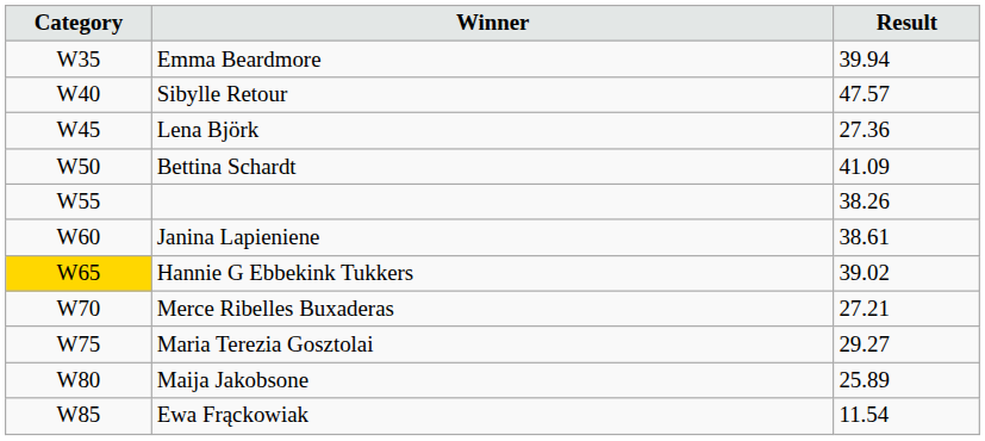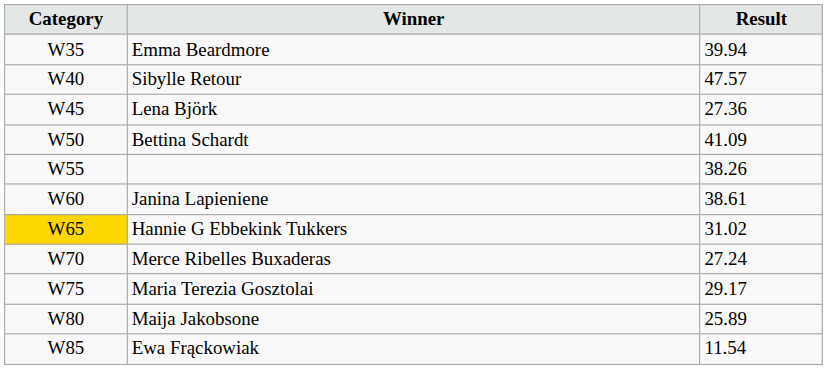Hannie G Ebbekink Tukkers | Result: 39.02 -> 31.02
Merce Ribelles Buxaderas | Result: 27.21 -> 27.24
Maria Terezia Gosztolai | Result: 29.27 -> 29.17
